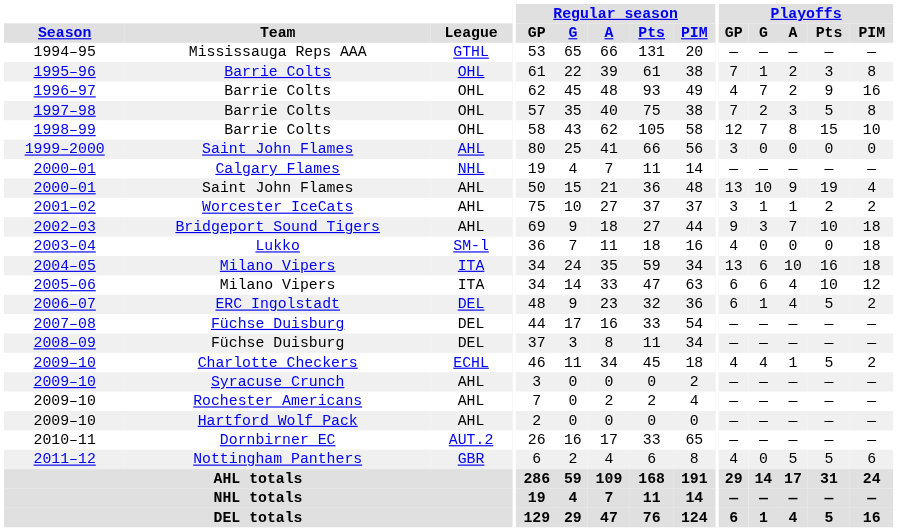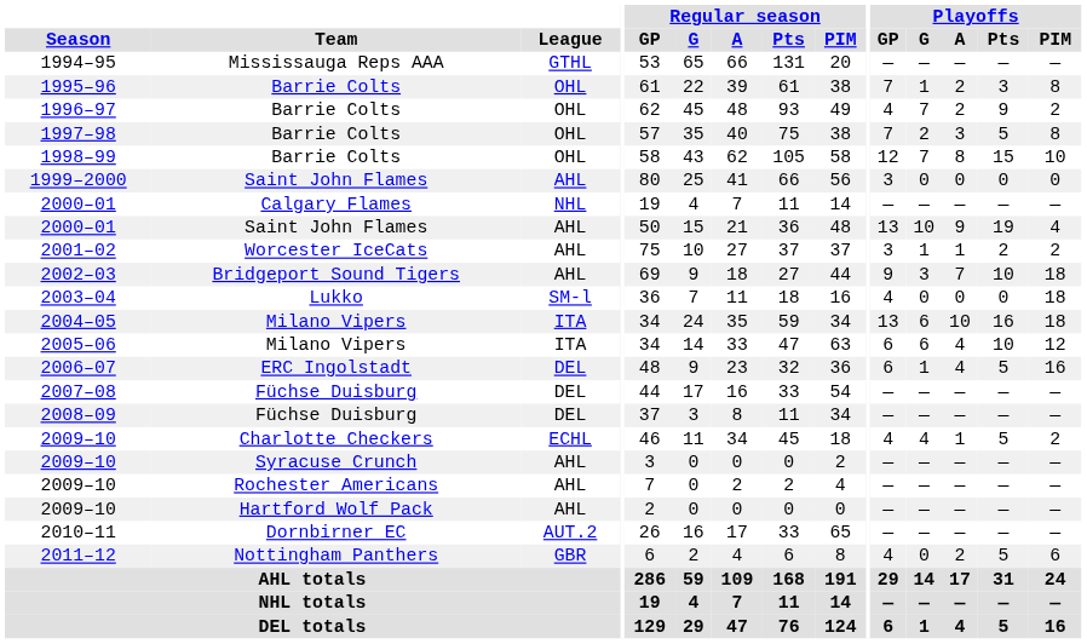1996–97 | Playoffs / PIM: 16 -> 2
2006–07 | Playoffs / PIM: 2 -> 16
2011–12 | Playoffs / A: 5 -> 2
